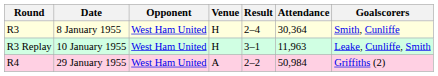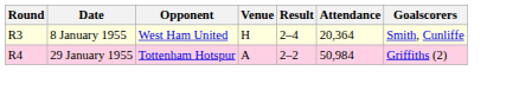8 January 1955 | Attendance: 30,364 -> 20,364
- row: R3 Replay | 10 January 1955 | West Ham United | H | 3–1 | 11,963 | Leake, Cunliffe, Smith
29 January 1955 | Opponent: West Ham United -> Tottenham Hotspur
